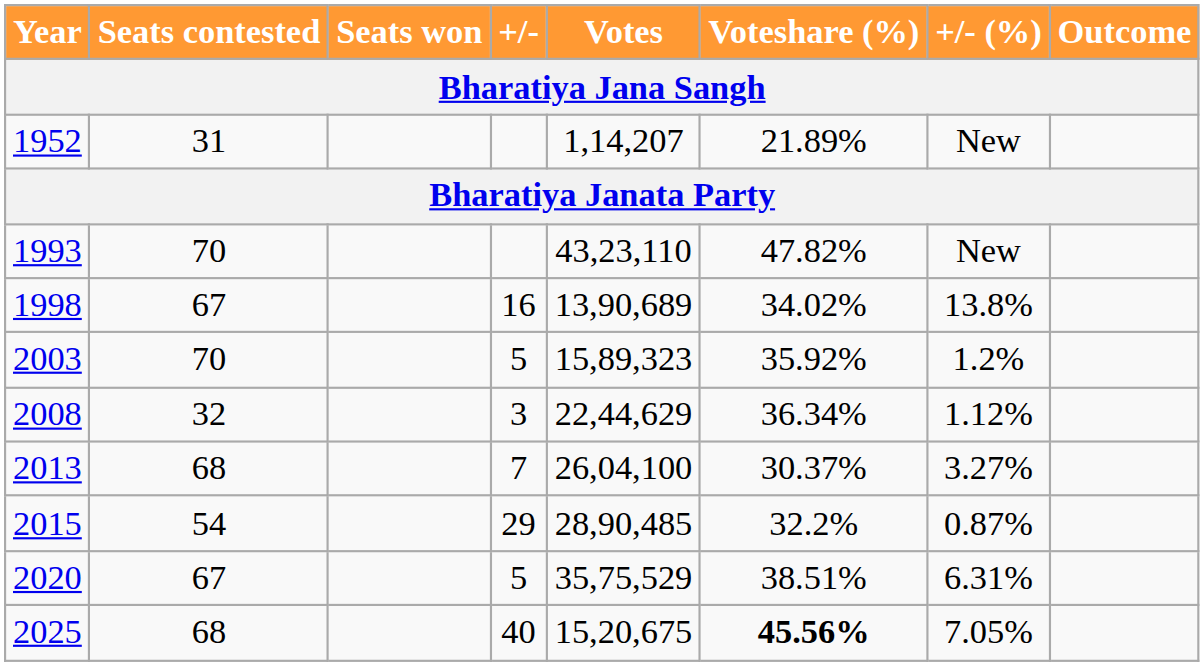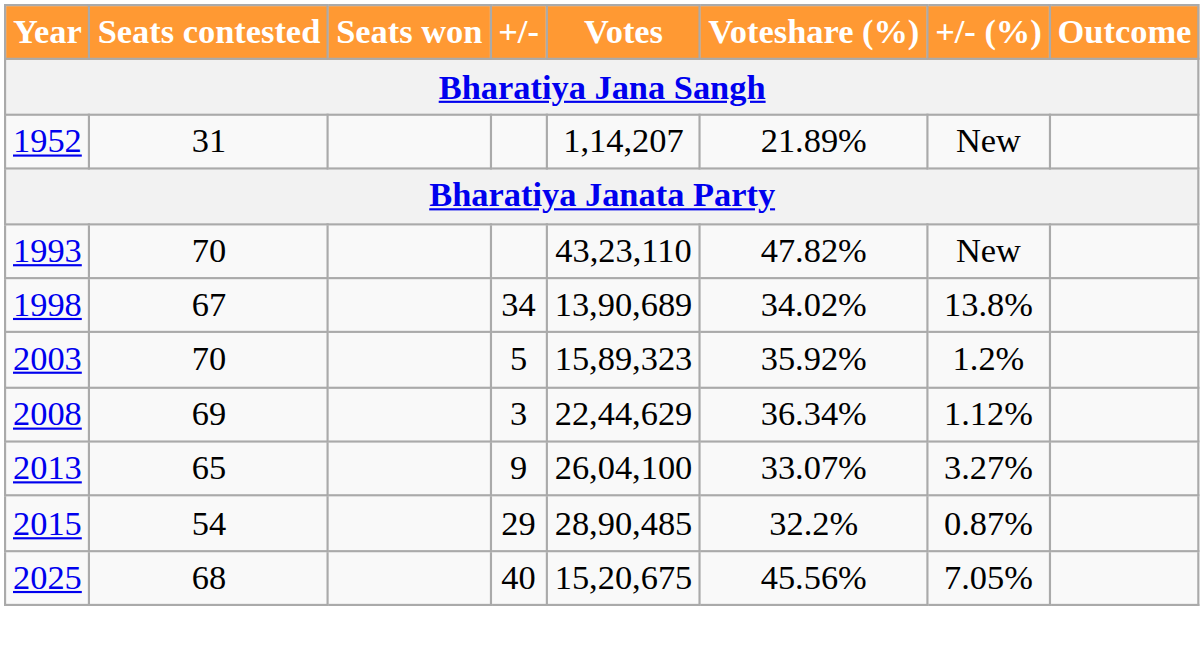1998 | +/-: 16 -> 34
2008 | Seats contested: 32 -> 69
2013 | Seats contested: 68 -> 65
2013 | +/-: 7 -> 9
2013 | Voteshare (%): 30.37% -> 33.07%
- row: 2020 | 67 | 5 | 35,75,529 | 38.51% | 6.31%
2025 | Voteshare (%): bold -> normal
